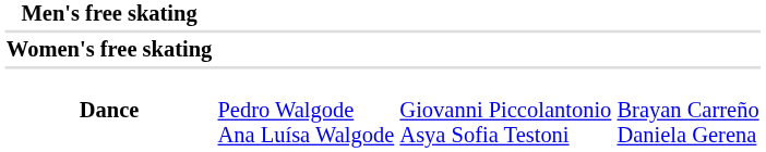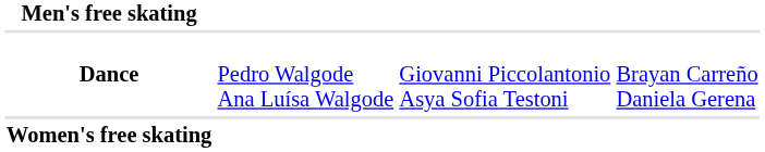rows swapped: Women's free skating <-> Dance
